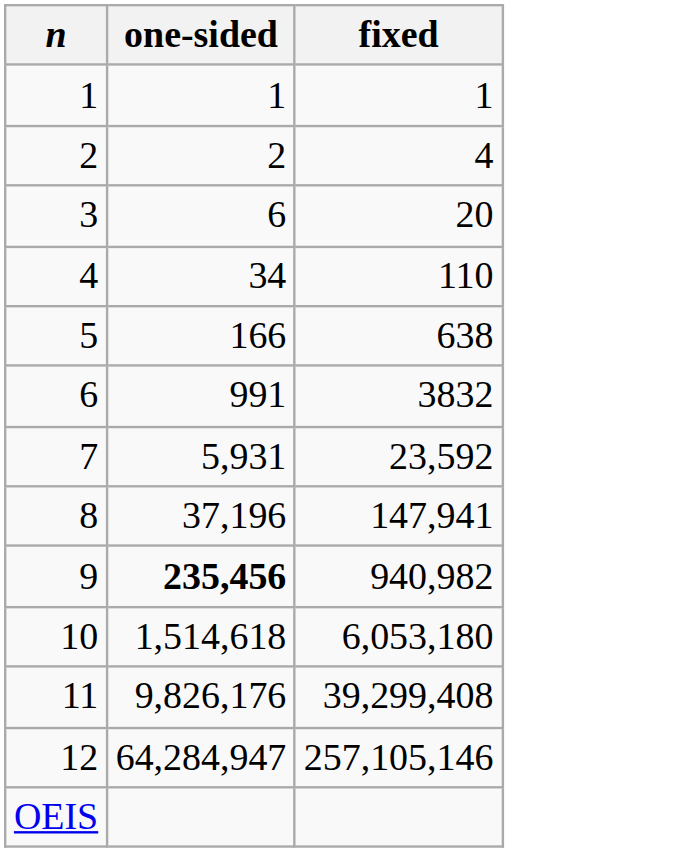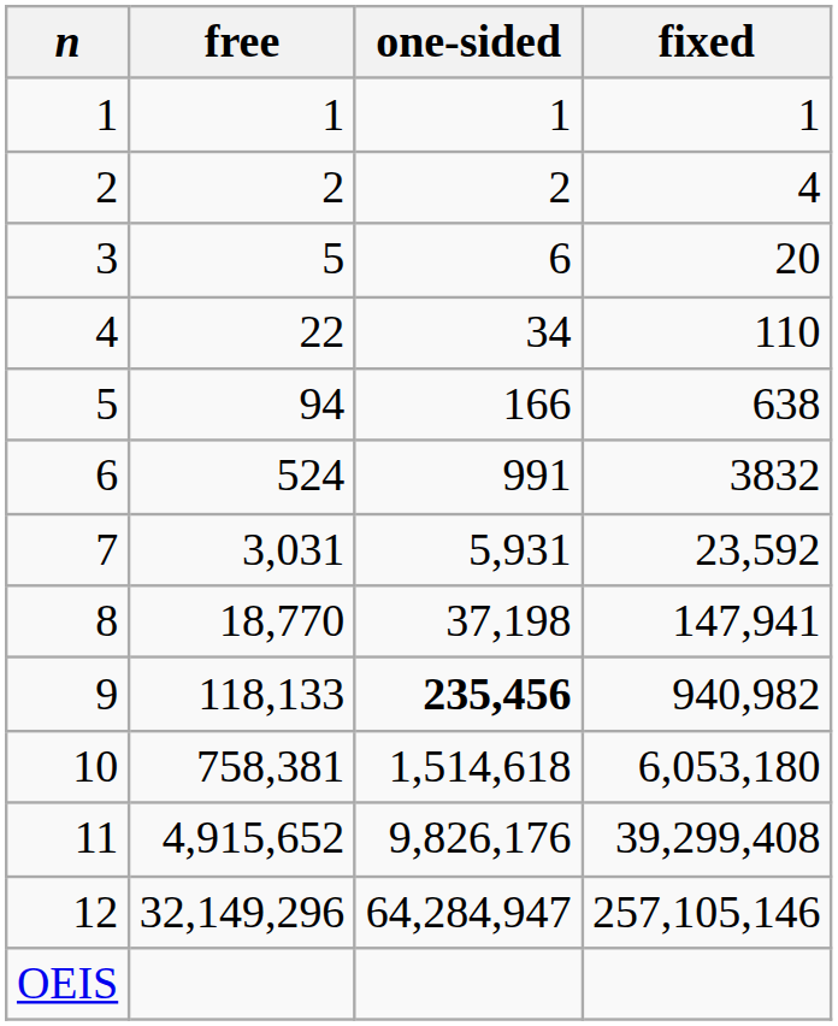+ column: free | 1 | 2 | 5 | 22 | 94 | 524 | 3,031 | 18,770 | 118,133 | 758,381 | 4,915,652 | 32,149,296
8 | one-sided: 37,196 -> 37,198
